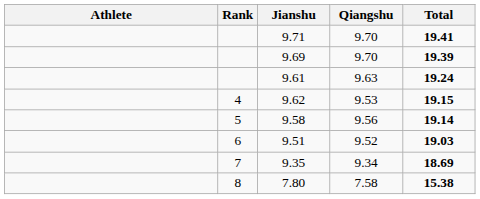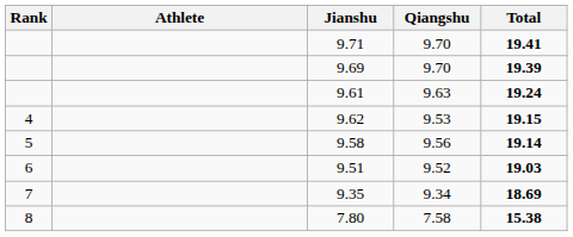columns swapped: Rank <-> Athlete
